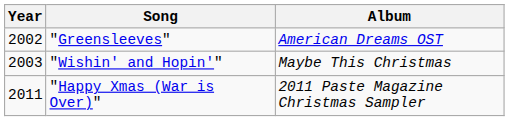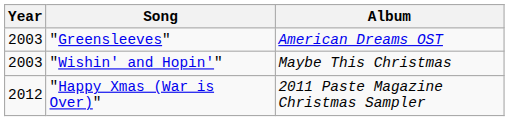"Greensleeves" | Year: 2002 -> 2003
"Happy Xmas (War is Over)" | Year: 2011 -> 2012
